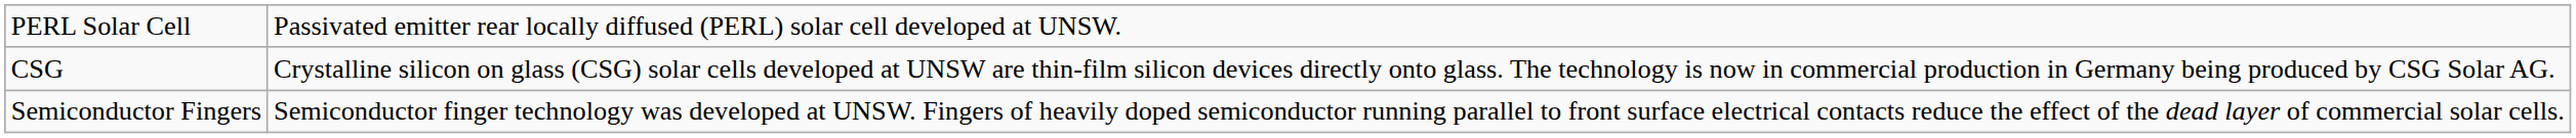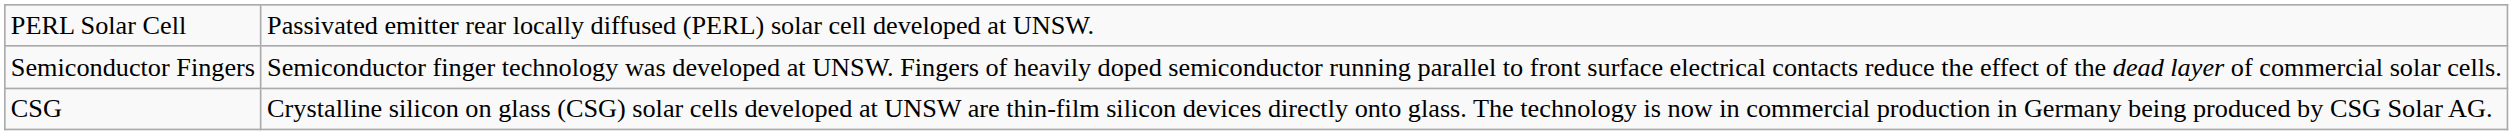rows swapped: Semiconductor Fingers <-> CSG
